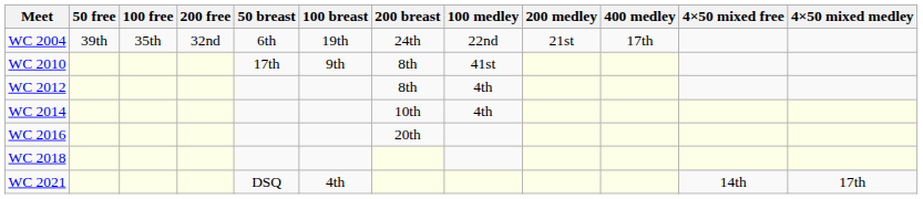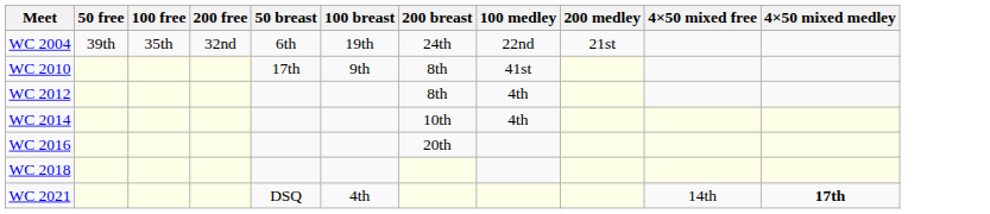- column: 400 medley | 17th
WC 2021 | 4×50 mixed medley: normal -> bold
